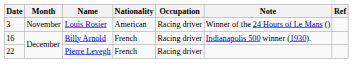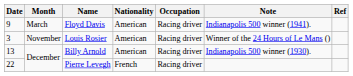+ row: 9 | March | Floyd Davis | American | Racing driver | Indianapolis 500 winner (1941).
Billy Arnold | Date: 16 -> 13
Billy Arnold | Nationality: French -> American
